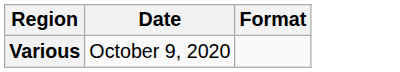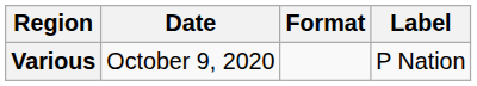+ column: Label | P Nation
